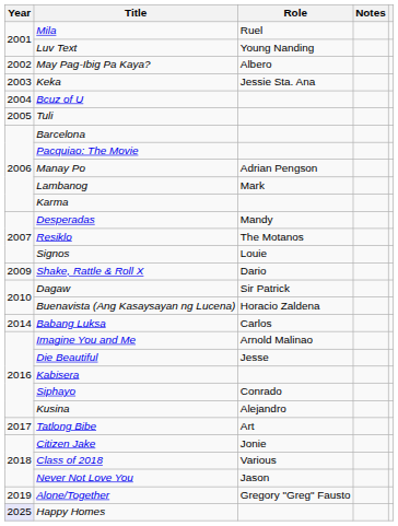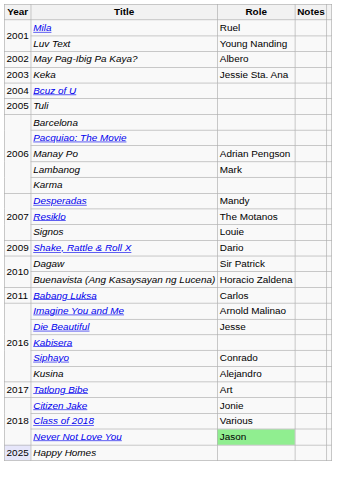Babang Luksa | Year: 2014 -> 2011
Never Not Love You | Role: no background -> lightgreen background
- row: 2019 | Alone/Together | Gregory "Greg" Fausto
